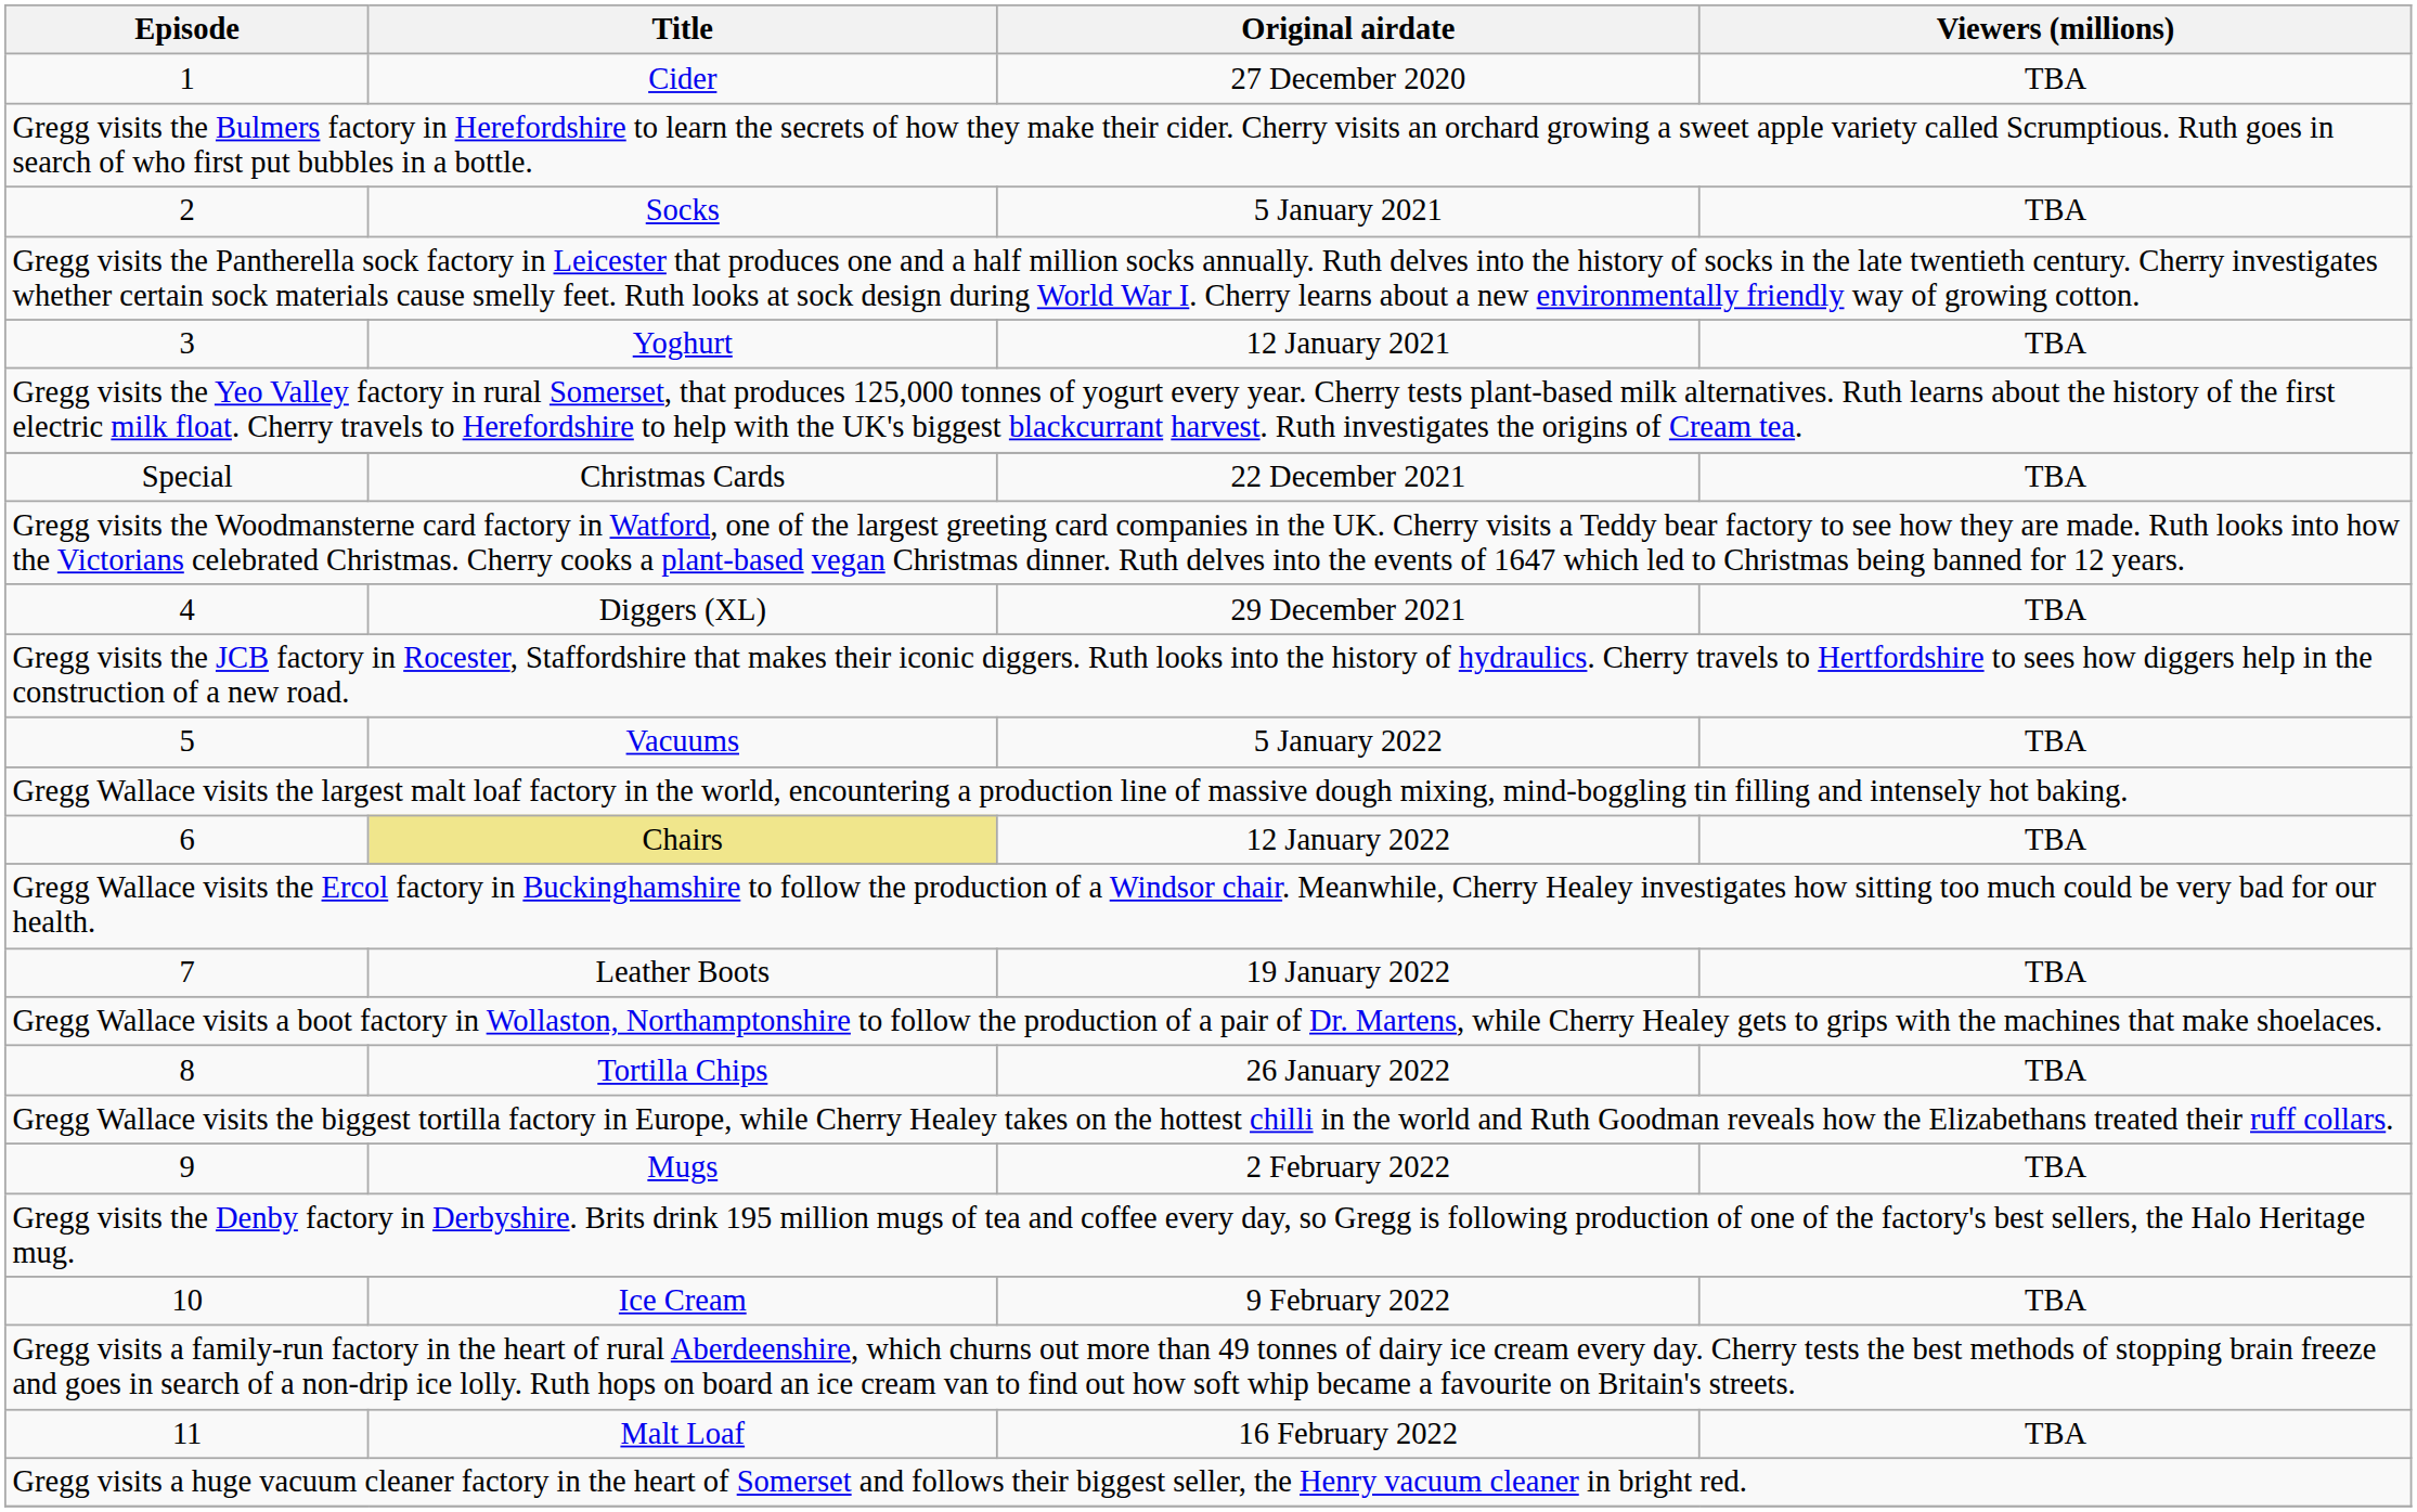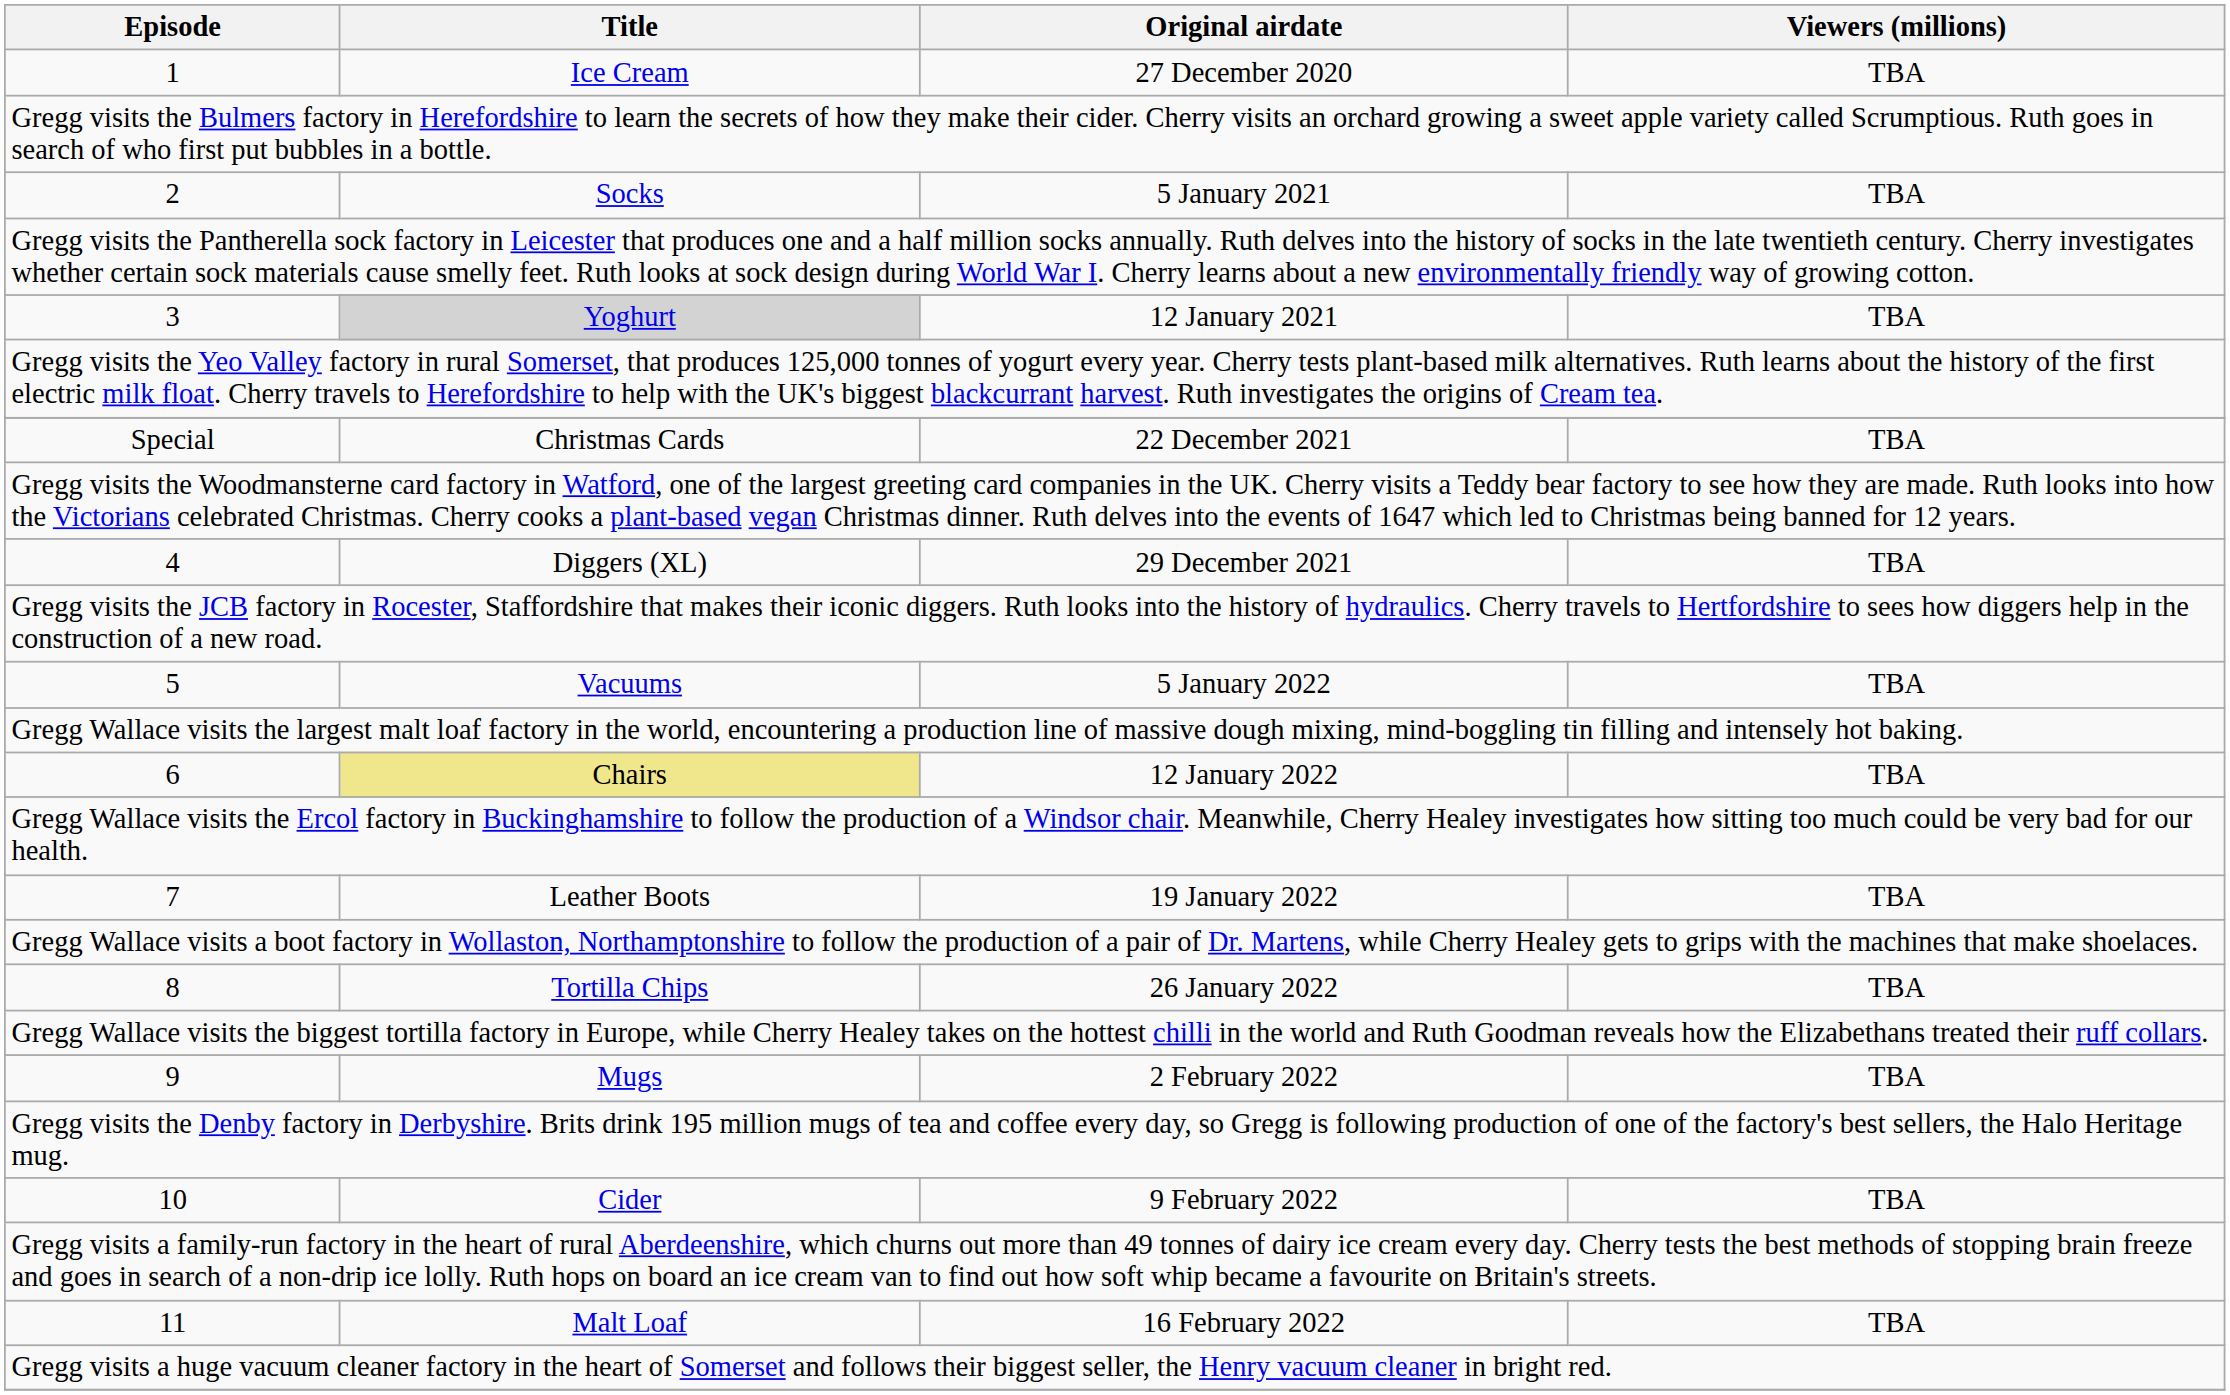1 | Title: Cider -> Ice Cream
3 | Title: no background -> lightgrey background
10 | Title: Ice Cream -> Cider
